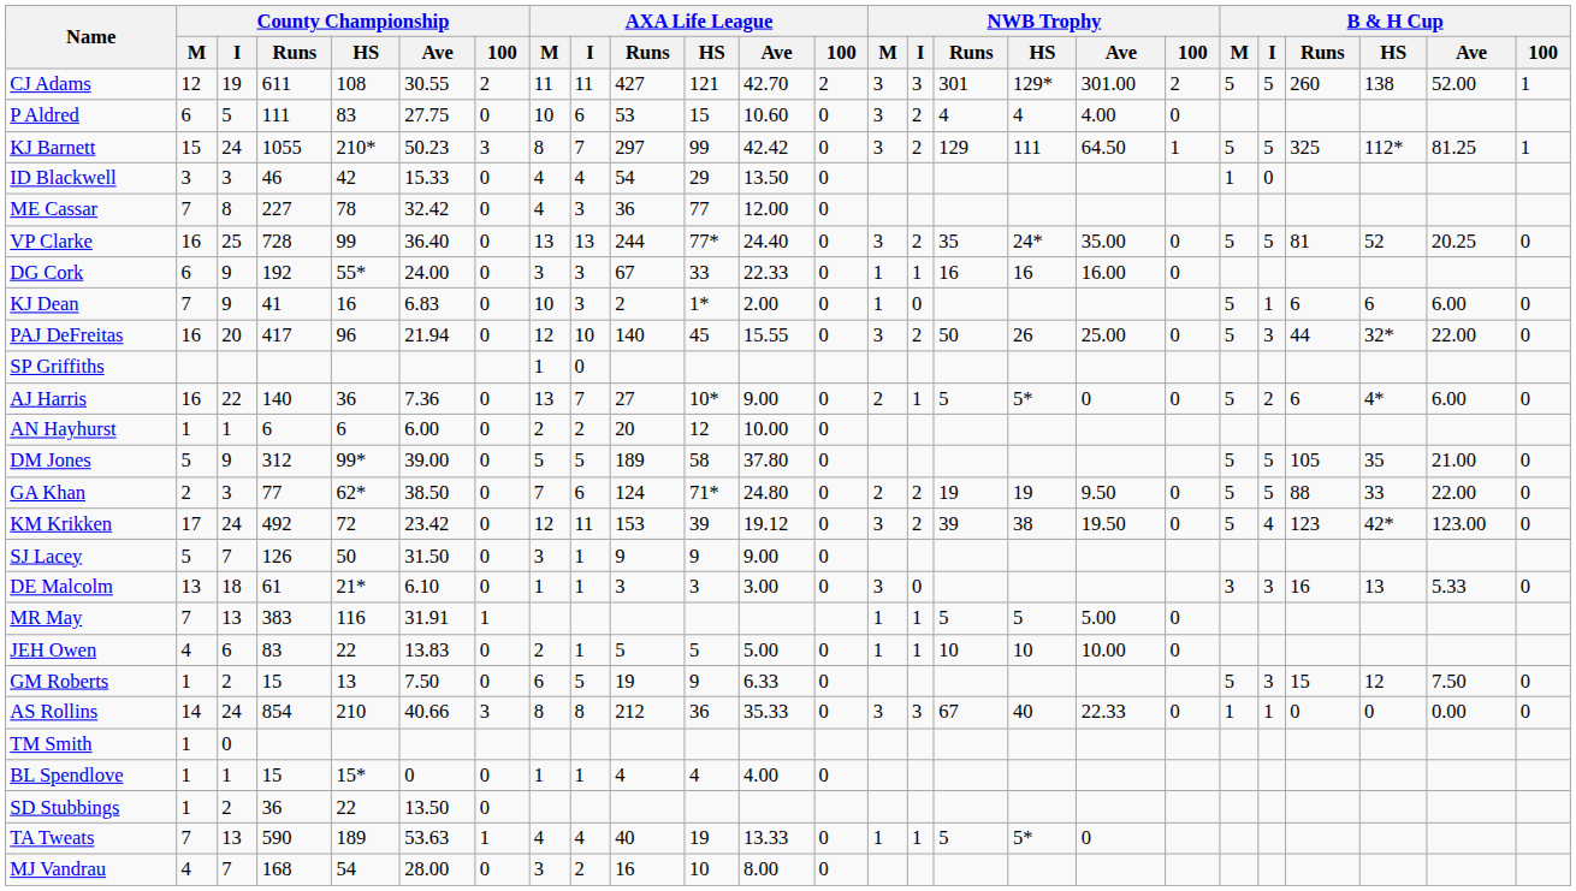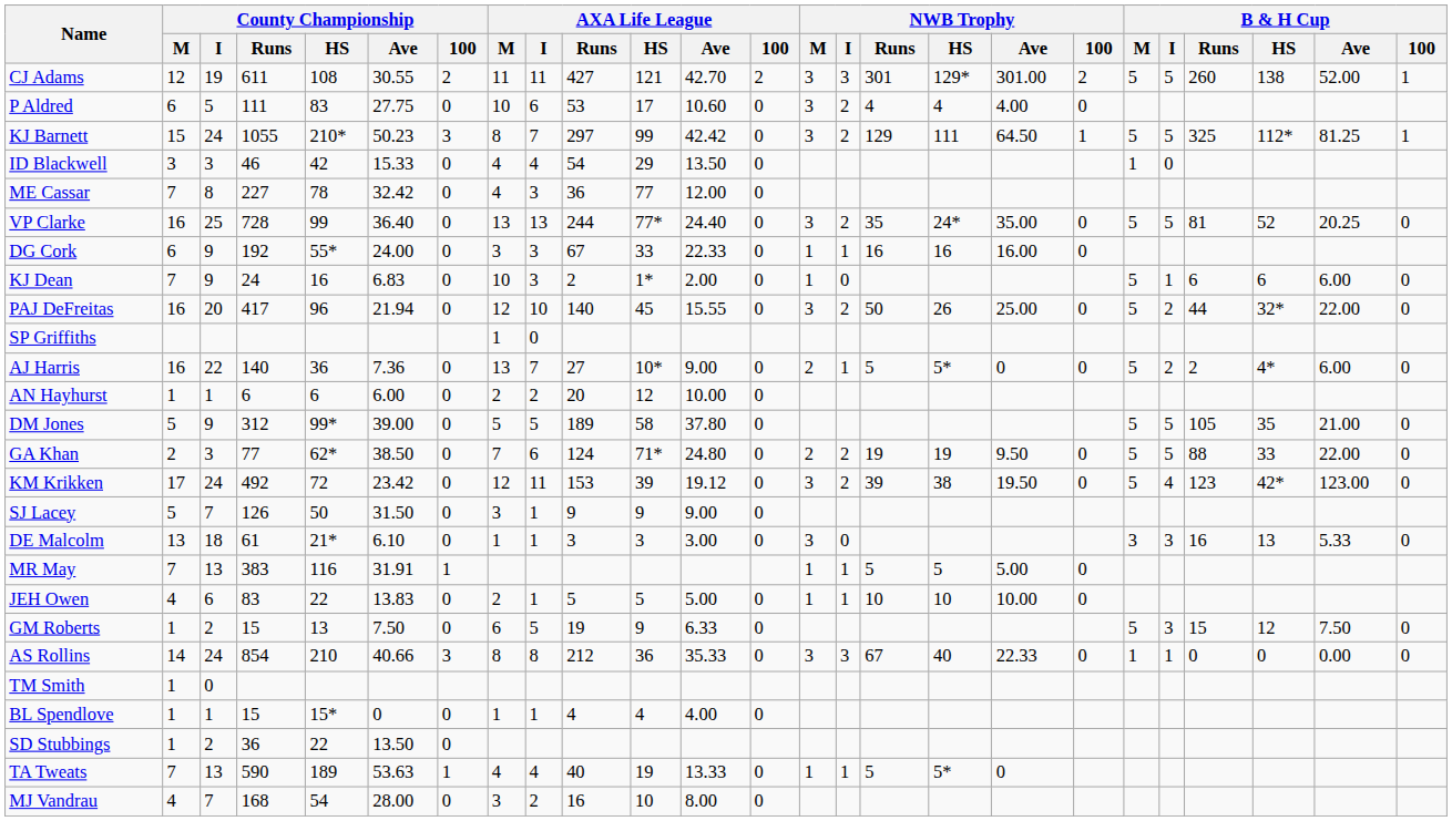P Aldred | AXA Life League / HS: 15 -> 17
KJ Dean | County Championship / Runs: 41 -> 24
PAJ DeFreitas | B & H Cup / I: 3 -> 2
AJ Harris | B & H Cup / Runs: 6 -> 2
